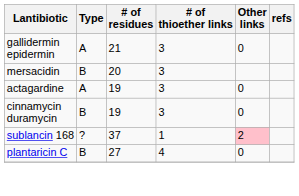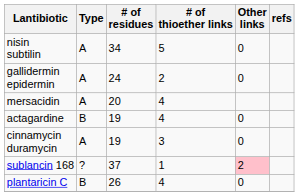+ row: nisin subtilin | A | 34 | 5 | 0
gallidermin epidermin | # of residues: 21 -> 24
gallidermin epidermin | # of thioether links: 3 -> 2
mersacidin | Type: B -> A
mersacidin | # of thioether links: 3 -> 4
actagardine | Type: A -> B
actagardine | # of thioether links: 3 -> 4
cinnamycin duramycin | Type: B -> A
plantaricin C | # of residues: 27 -> 26
